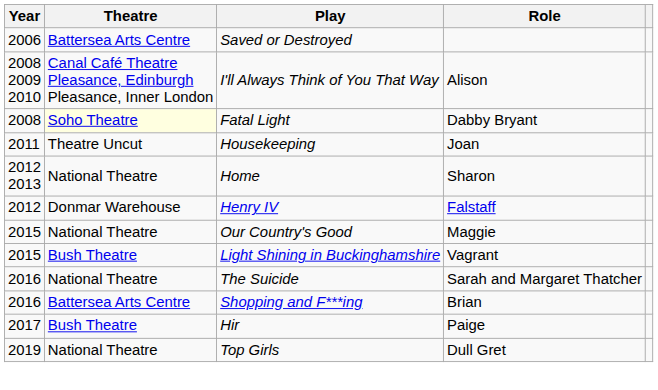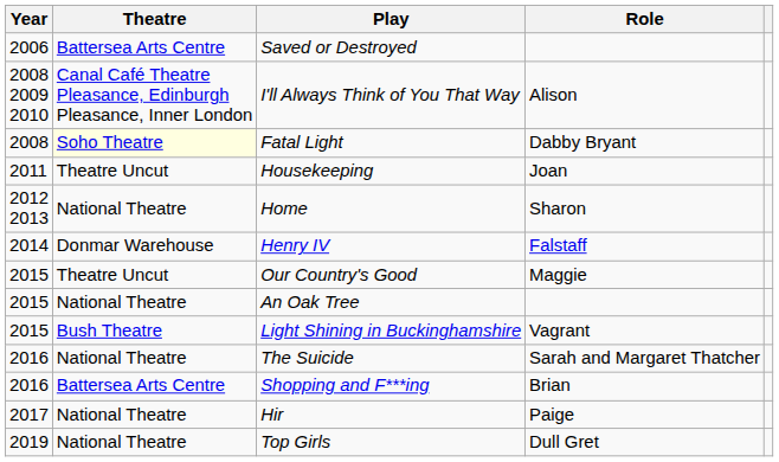Henry IV | Year: 2012 -> 2014
Our Country's Good | Theatre: National Theatre -> Theatre Uncut
+ row: 2015 | National Theatre | An Oak Tree
Hir | Theatre: Bush Theatre -> National Theatre
